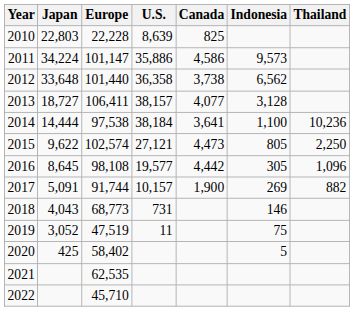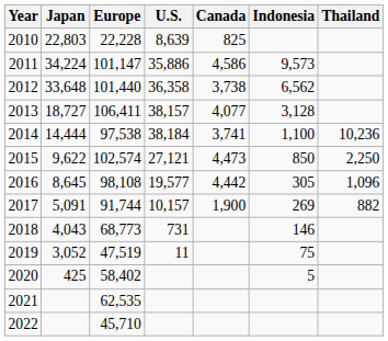2014 | Canada: 3,641 -> 3,741
2015 | Indonesia: 805 -> 850
